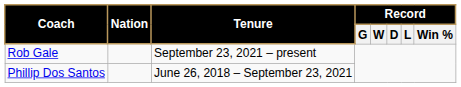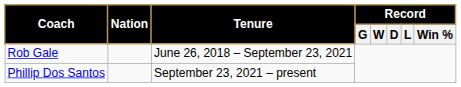Rob Gale | Tenure: September 23, 2021 – present -> June 26, 2018 – September 23, 2021
Phillip Dos Santos | Tenure: June 26, 2018 – September 23, 2021 -> September 23, 2021 – present
